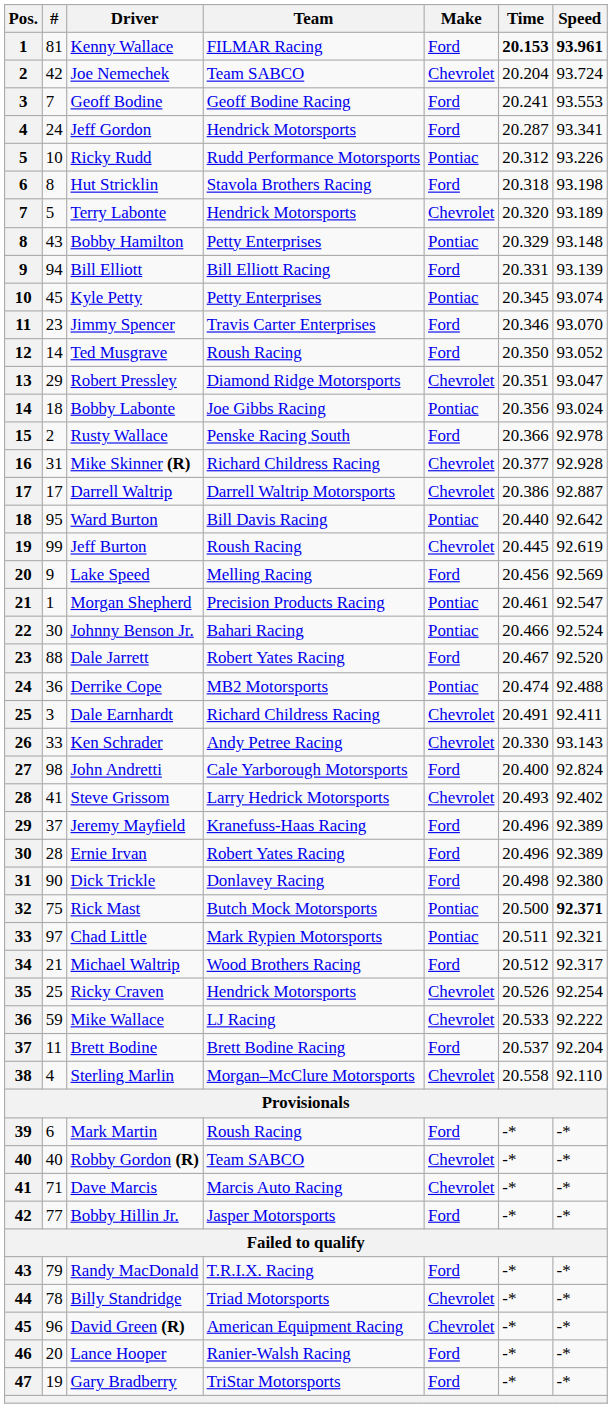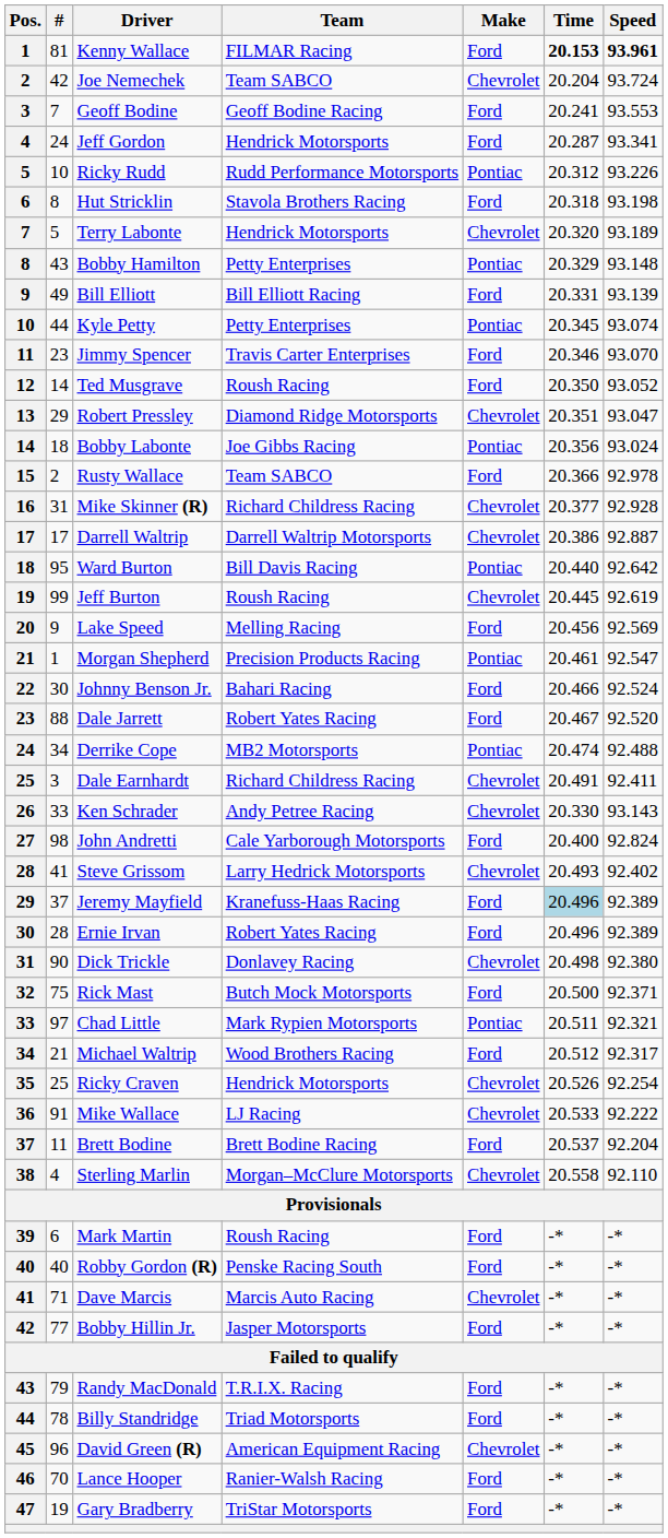Bill Elliott | #: 94 -> 49
Kyle Petty | #: 45 -> 44
Rusty Wallace | Team: Penske Racing South -> Team SABCO
Johnny Benson Jr. | Make: Pontiac -> Ford
Derrike Cope | #: 36 -> 34
Jeremy Mayfield | Time: no background -> lightblue background
Dick Trickle | Make: Ford -> Chevrolet
Rick Mast | Make: Pontiac -> Ford
Rick Mast | Speed: bold -> normal
Mike Wallace | #: 59 -> 91
Robby Gordon (R) | Team: Team SABCO -> Penske Racing South
Robby Gordon (R) | Make: Chevrolet -> Ford
Billy Standridge | Make: Chevrolet -> Ford
Lance Hooper | #: 20 -> 70
